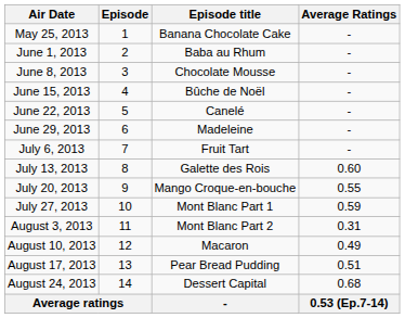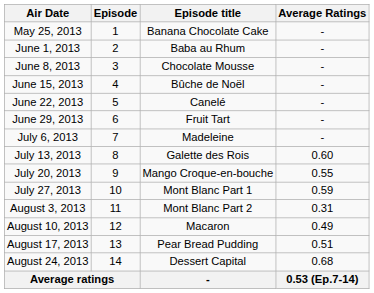June 29, 2013 | Episode title: Madeleine -> Fruit Tart
July 6, 2013 | Episode title: Fruit Tart -> Madeleine
